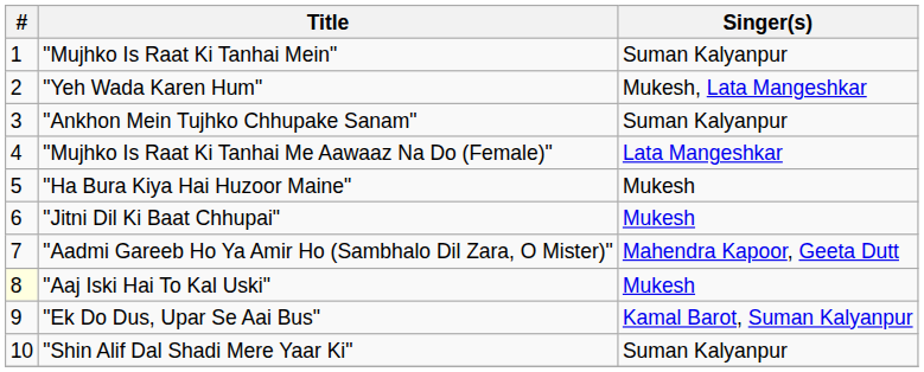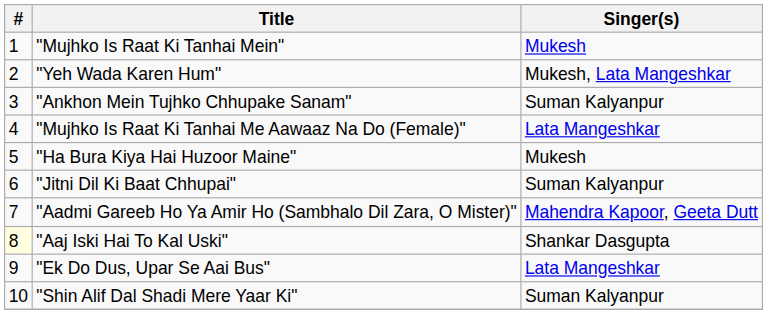"Mujhko Is Raat Ki Tanhai Mein" | Singer(s): Suman Kalyanpur -> Mukesh
"Jitni Dil Ki Baat Chhupai" | Singer(s): Mukesh -> Suman Kalyanpur
"Aaj Iski Hai To Kal Uski" | Singer(s): Mukesh -> Shankar Dasgupta
"Ek Do Dus, Upar Se Aai Bus" | Singer(s): Kamal Barot, Suman Kalyanpur -> Lata Mangeshkar
